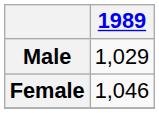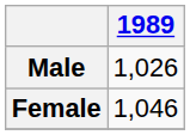Male | 1989: 1,029 -> 1,026
